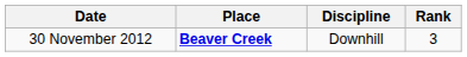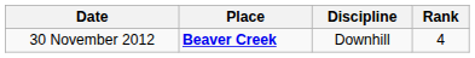30 November 2012 | Rank: 3 -> 4
